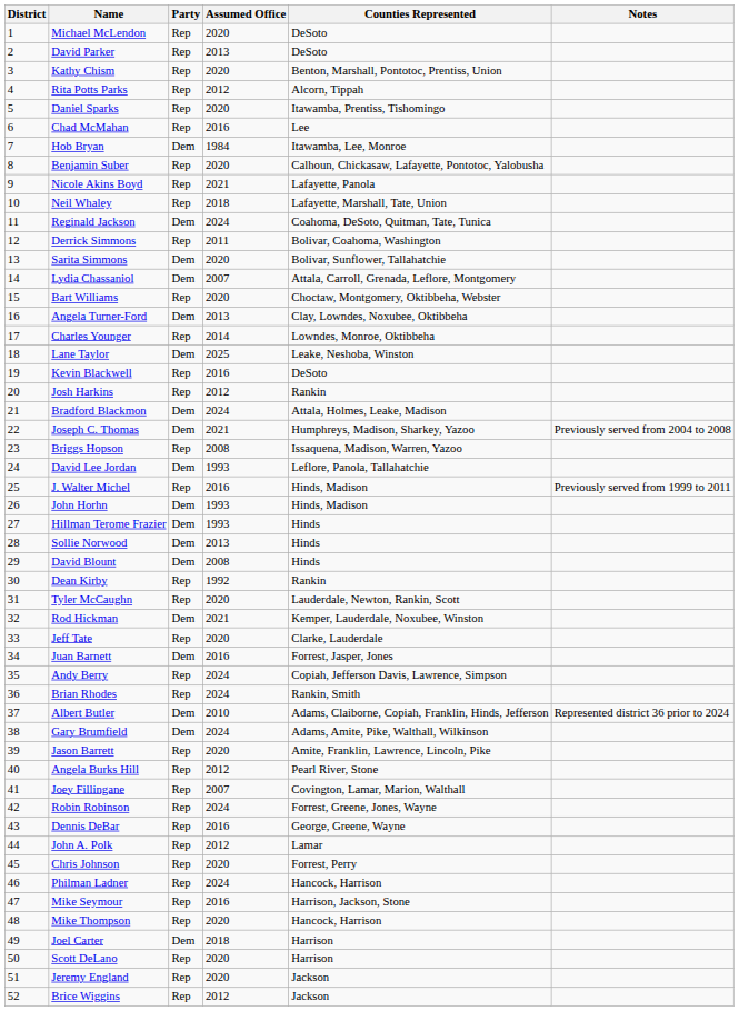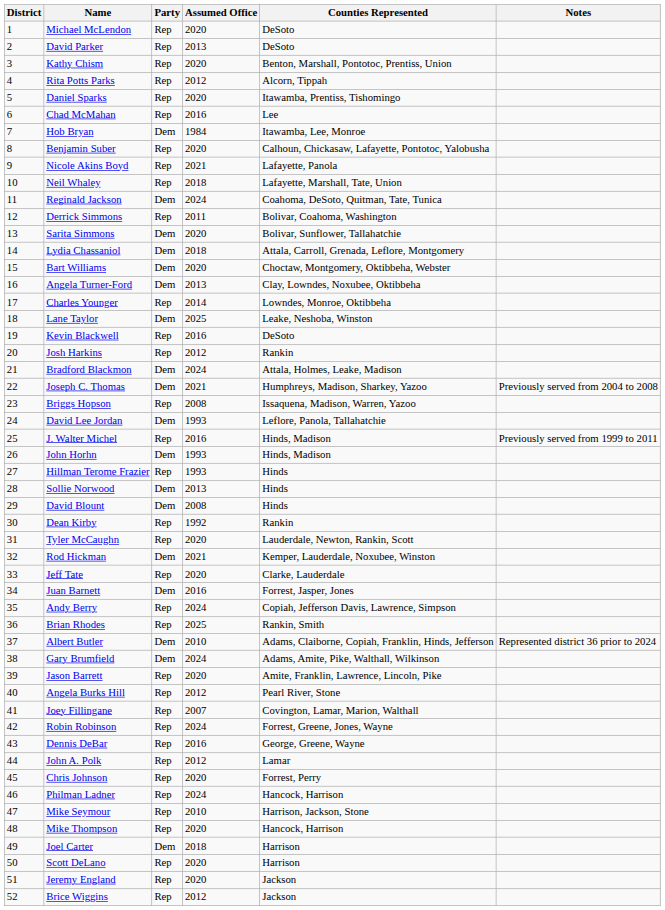Lydia Chassaniol | Assumed Office: 2007 -> 2018
Bart Williams | Party: Rep -> Dem
Hillman Terome Frazier | Party: Dem -> Rep
Brian Rhodes | Assumed Office: 2024 -> 2025
Mike Seymour | Assumed Office: 2016 -> 2010
